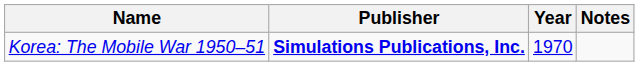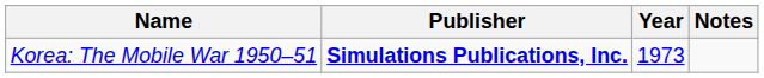Korea: The Mobile War 1950–51 | Year: 1970 -> 1973
